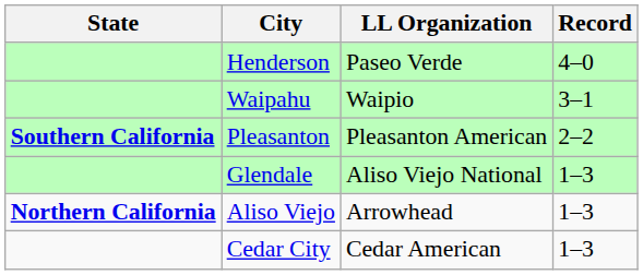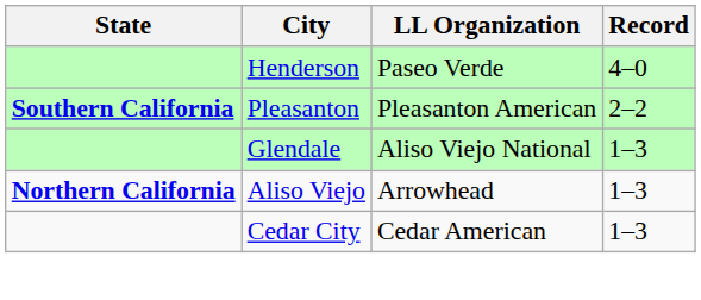- row: Waipahu | Waipio | 3–1
